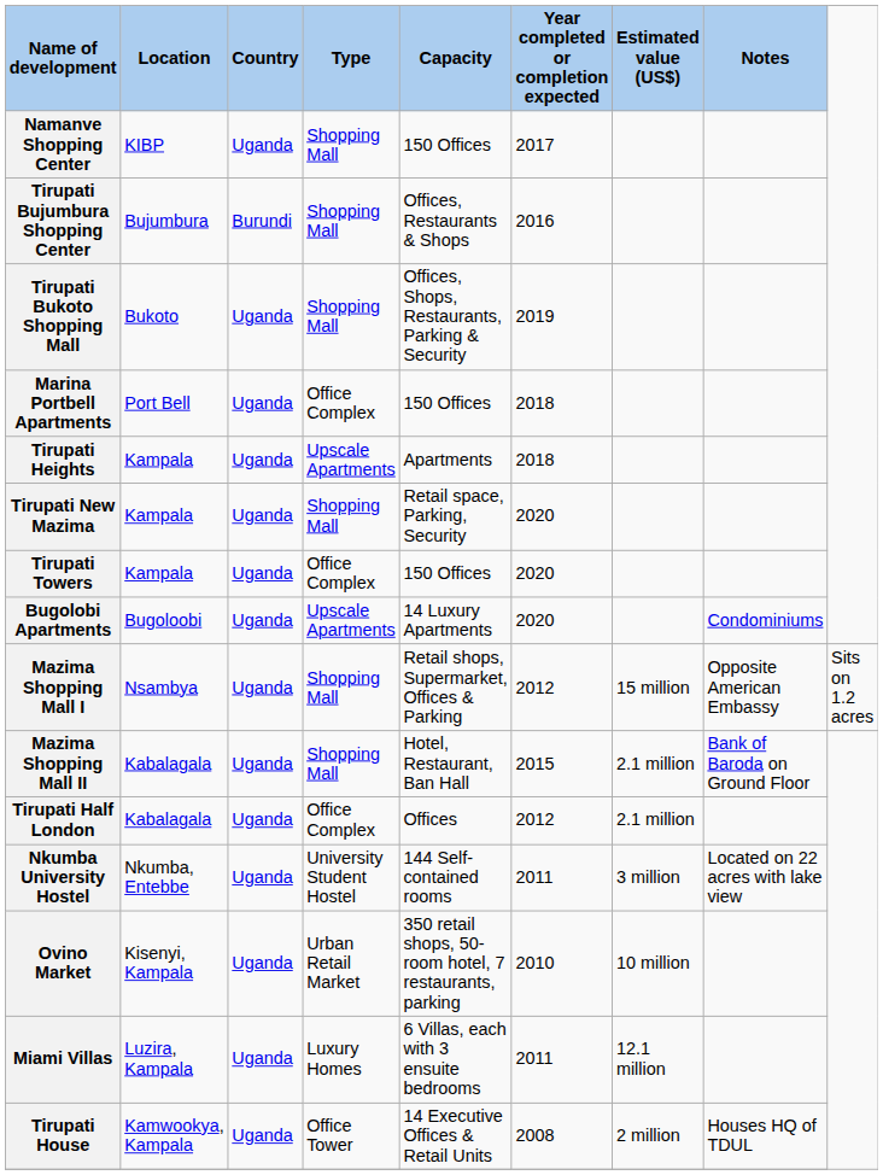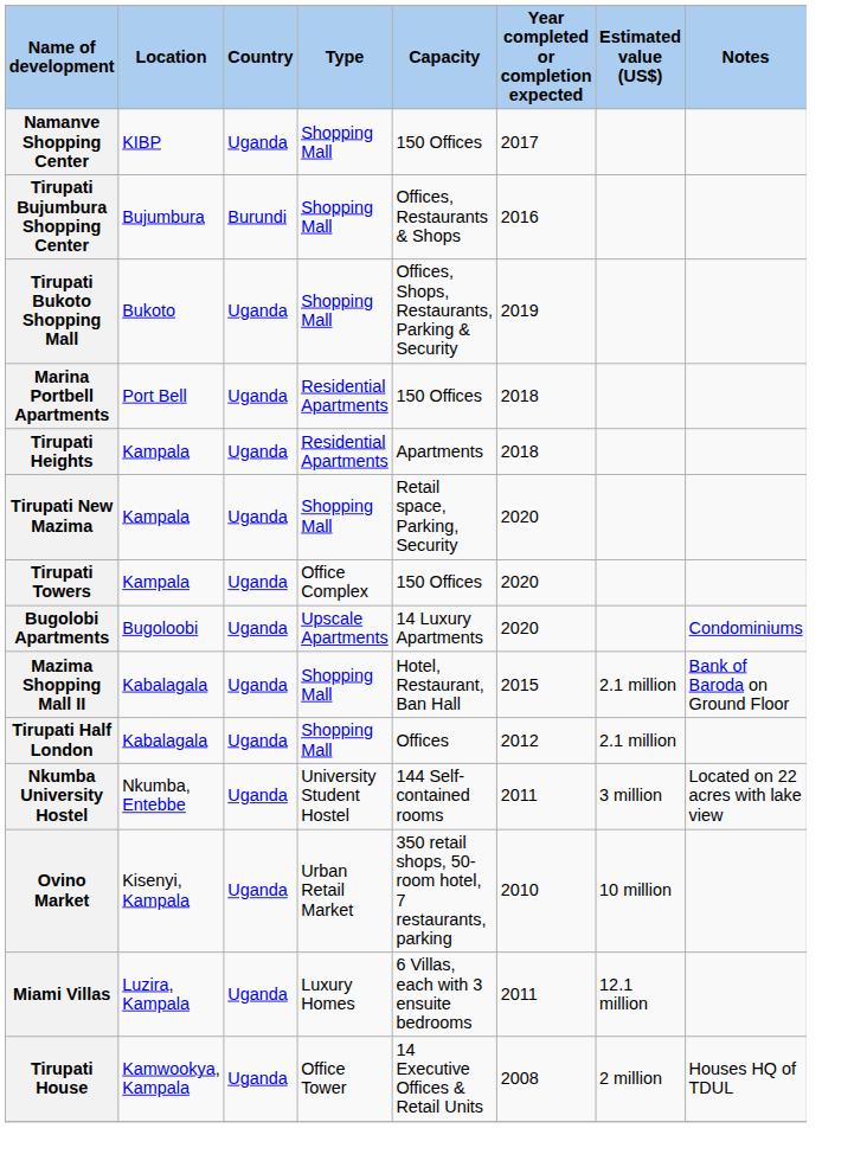Marina Portbell Apartments | Type: Office Complex -> Residential Apartments
Tirupati Heights | Type: Upscale Apartments -> Residential Apartments
- row: Mazima Shopping Mall I | Nsambya | Uganda | Shopping Mall | Retail shops, Supermarket, Offices & Parking | 2012 | 15 million | Opposite American Embassy | Sits on 1.2 acres
Tirupati Half London | Type: Office Complex -> Shopping Mall
